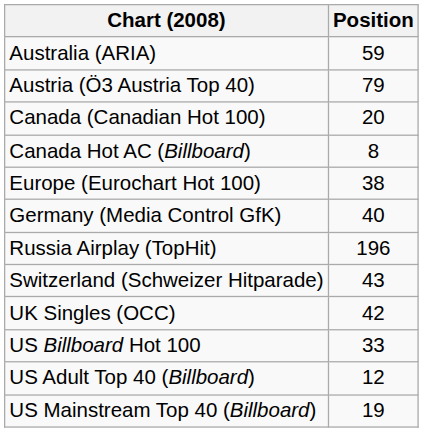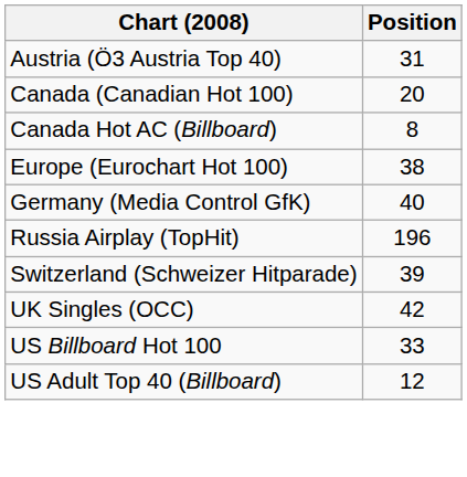- row: Australia (ARIA) | 59
Austria (Ö3 Austria Top 40) | Position: 79 -> 31
Switzerland (Schweizer Hitparade) | Position: 43 -> 39
- row: US Mainstream Top 40 (Billboard) | 19
